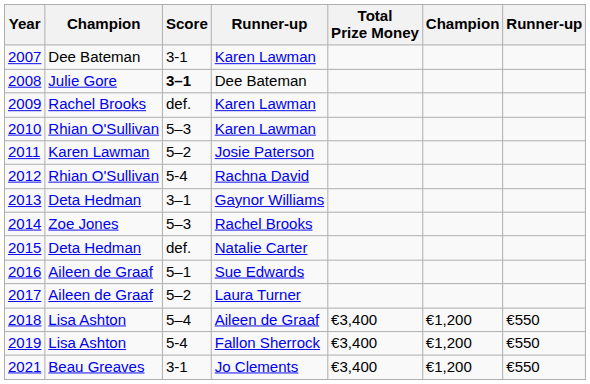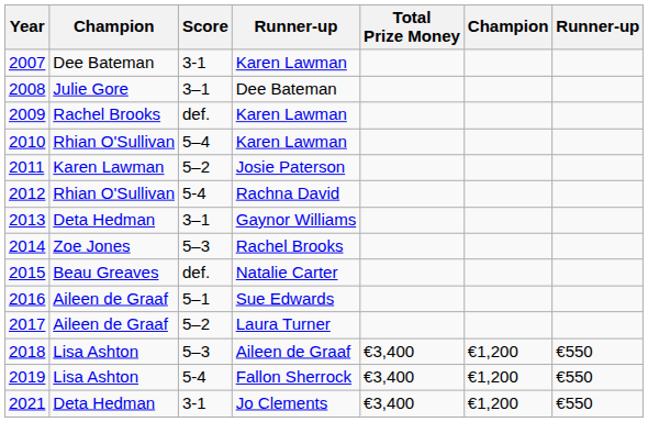2008 | Score: bold -> normal
2010 | Score: 5–3 -> 5–4
2015 | column 2: Deta Hedman -> Beau Greaves
2018 | Score: 5–4 -> 5–3
2021 | column 2: Beau Greaves -> Deta Hedman
